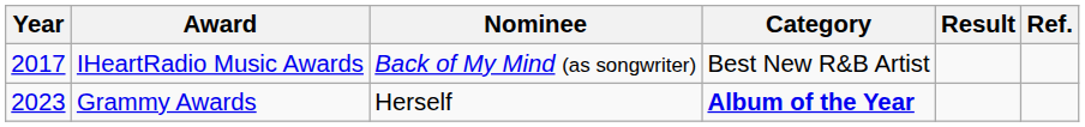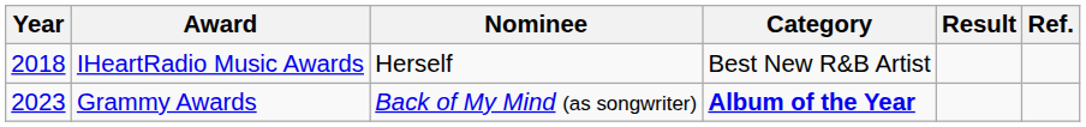IHeartRadio Music Awards | Year: 2017 -> 2018
IHeartRadio Music Awards | Nominee: Back of My Mind (as songwriter) -> Herself
Grammy Awards | Nominee: Herself -> Back of My Mind (as songwriter)
